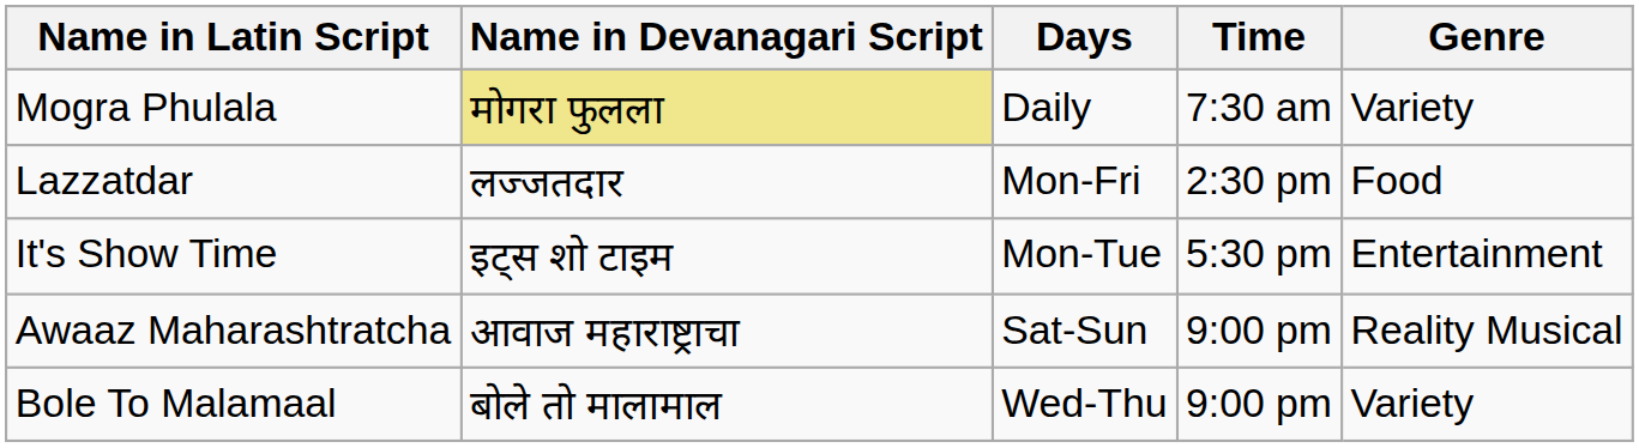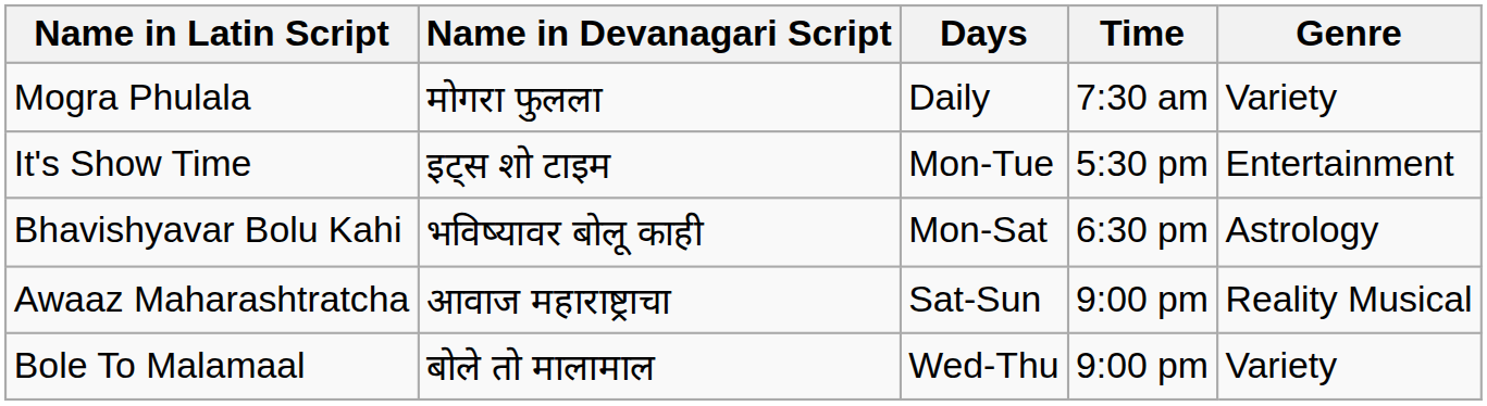Mogra Phulala | Name in Devanagari Script: khaki background -> no background
- row: Lazzatdar | लज्जतदार | Mon-Fri | 2:30 pm | Food
+ row: Bhavishyavar Bolu Kahi | भविष्यावर बोलू काही | Mon-Sat | 6:30 pm | Astrology
